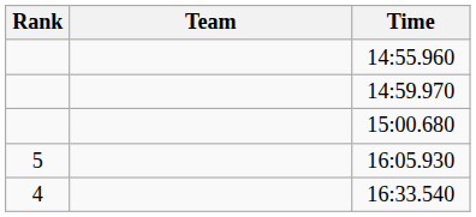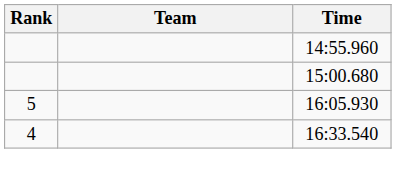- row: 14:59.970
